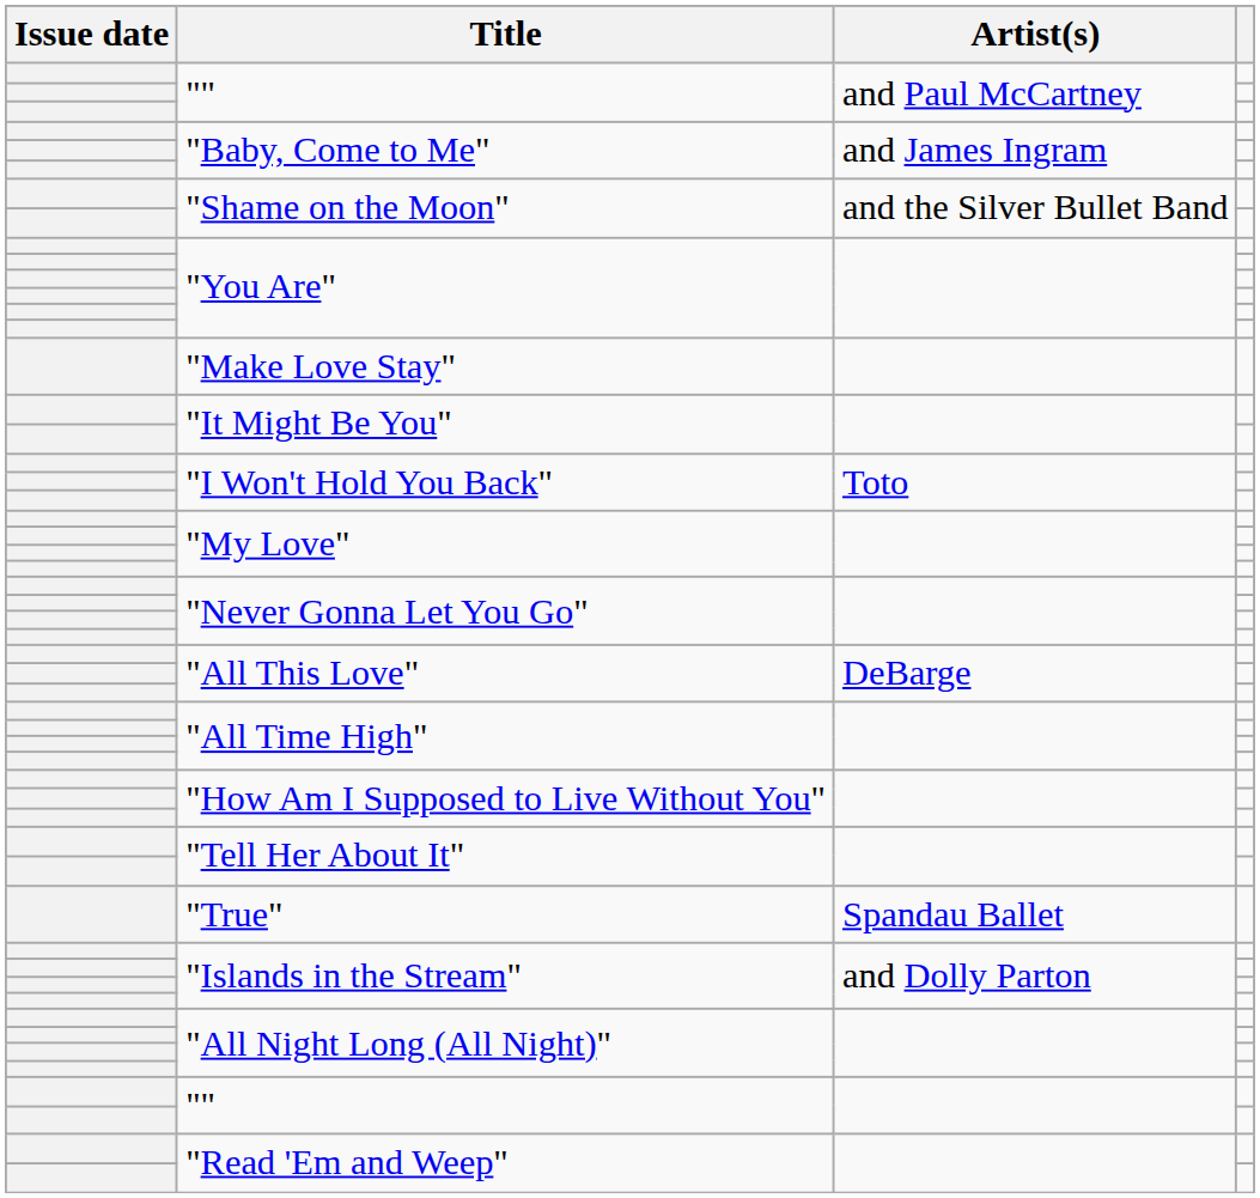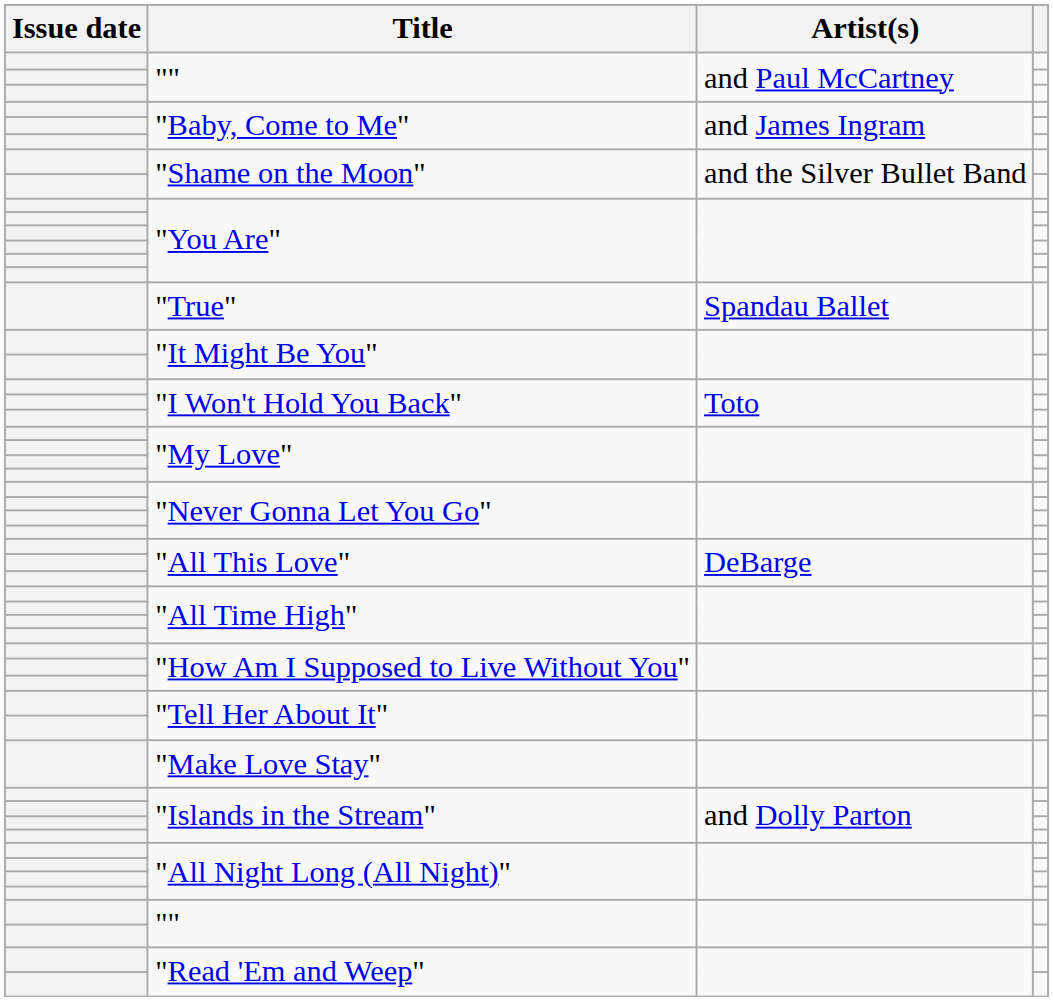rows swapped: "Make Love Stay" <-> "True"
